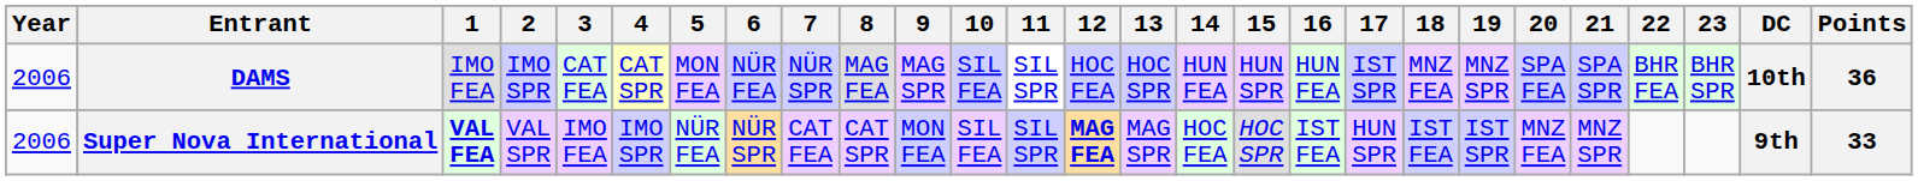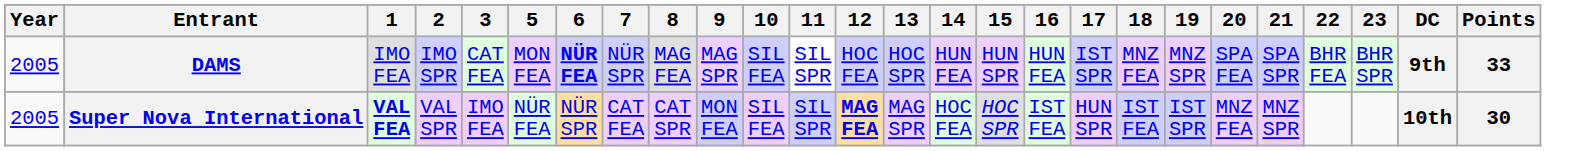- column: 4 | CAT SPR | IMO SPR
DAMS | Year: 2006 -> 2005
DAMS | 6: normal -> bold
DAMS | DC: 10th -> 9th
DAMS | Points: 36 -> 33
Super Nova International | Year: 2006 -> 2005
Super Nova International | DC: 9th -> 10th
Super Nova International | Points: 33 -> 30
